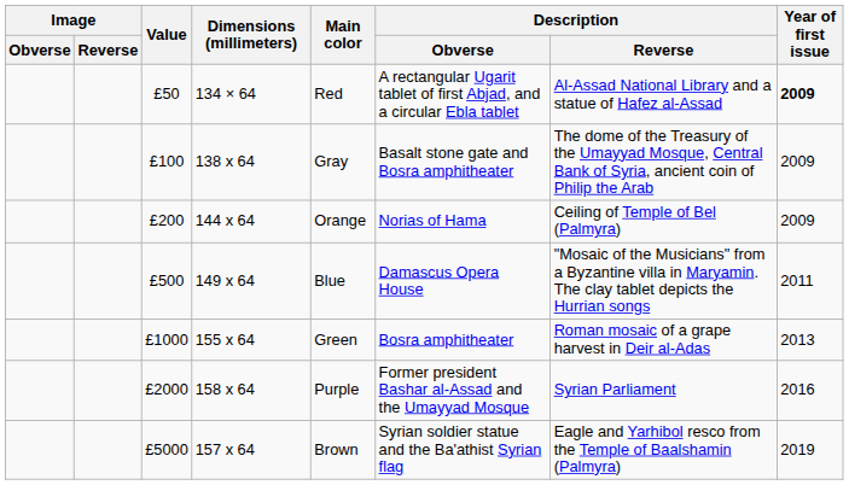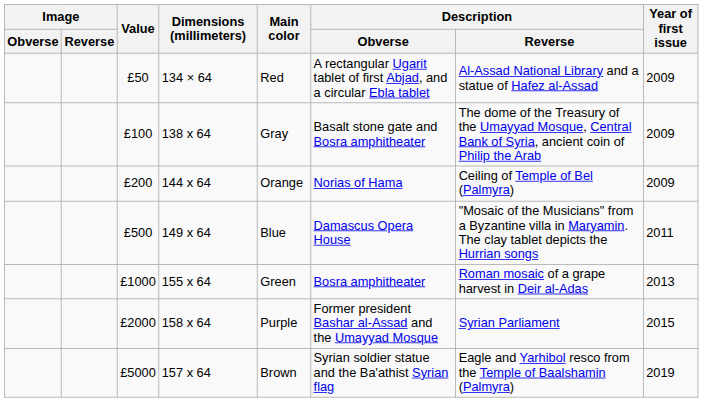£50 | Year of first issue: bold -> normal
£2000 | Year of first issue: 2016 -> 2015
